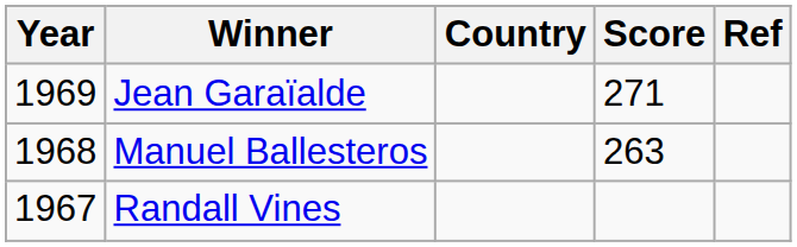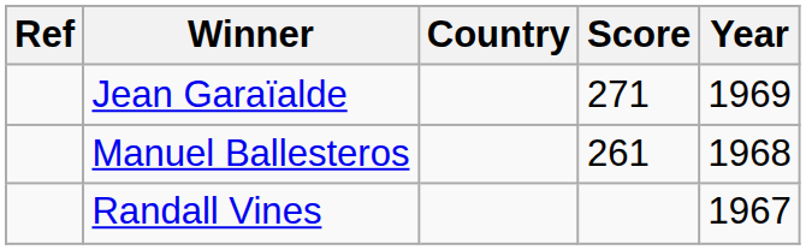columns swapped: Year <-> Ref
Manuel Ballesteros | Score: 263 -> 261
